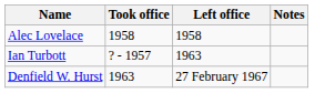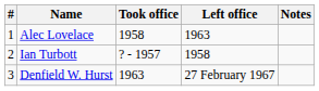+ column: # | 1 | 2 | 3
Alec Lovelace | Left office: 1958 -> 1963
Ian Turbott | Left office: 1963 -> 1958
